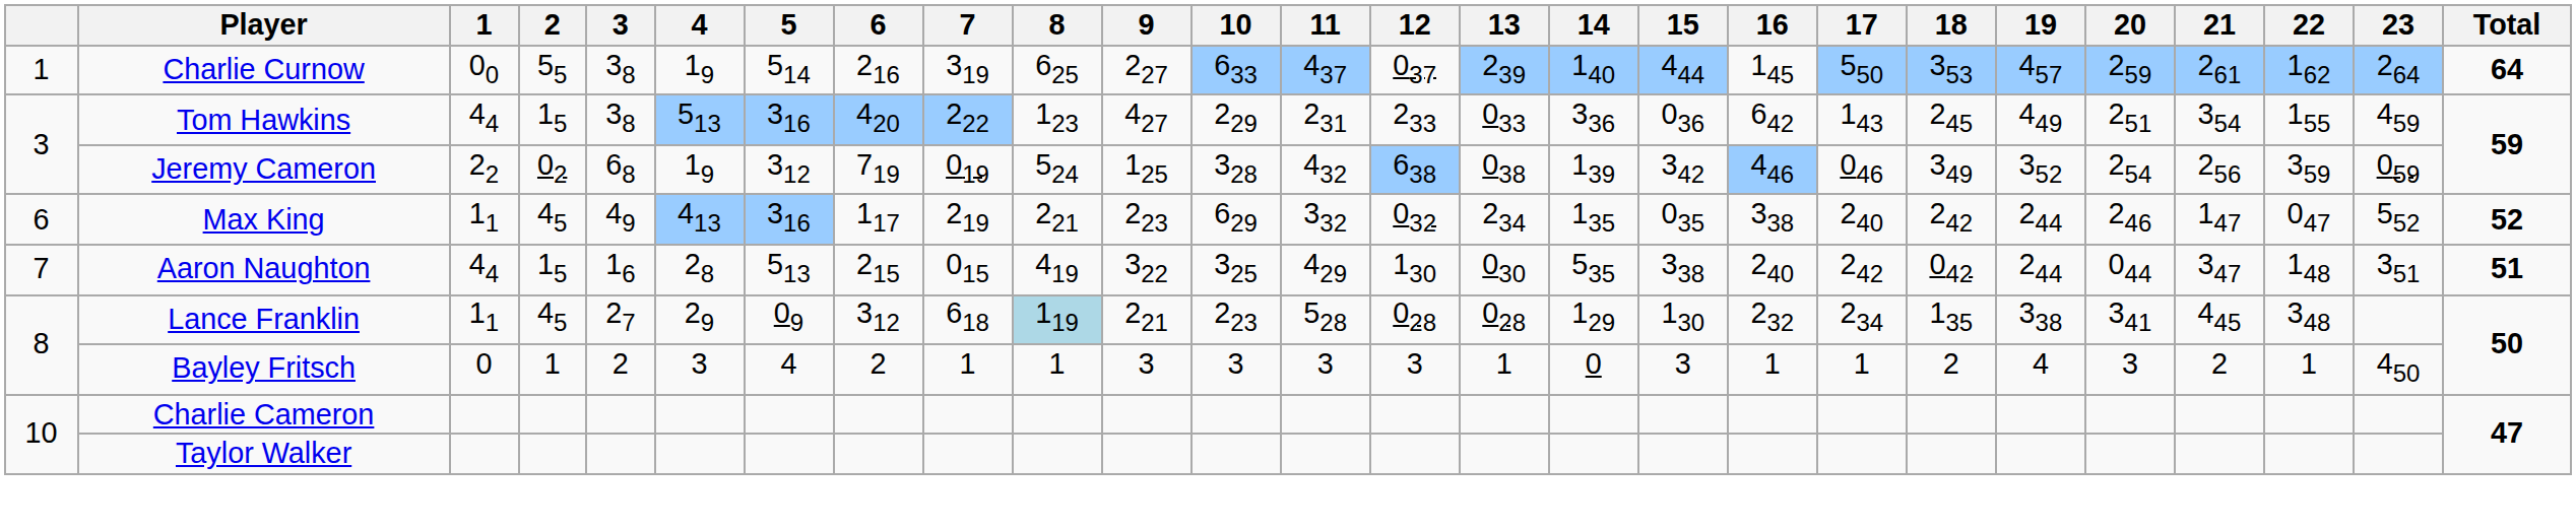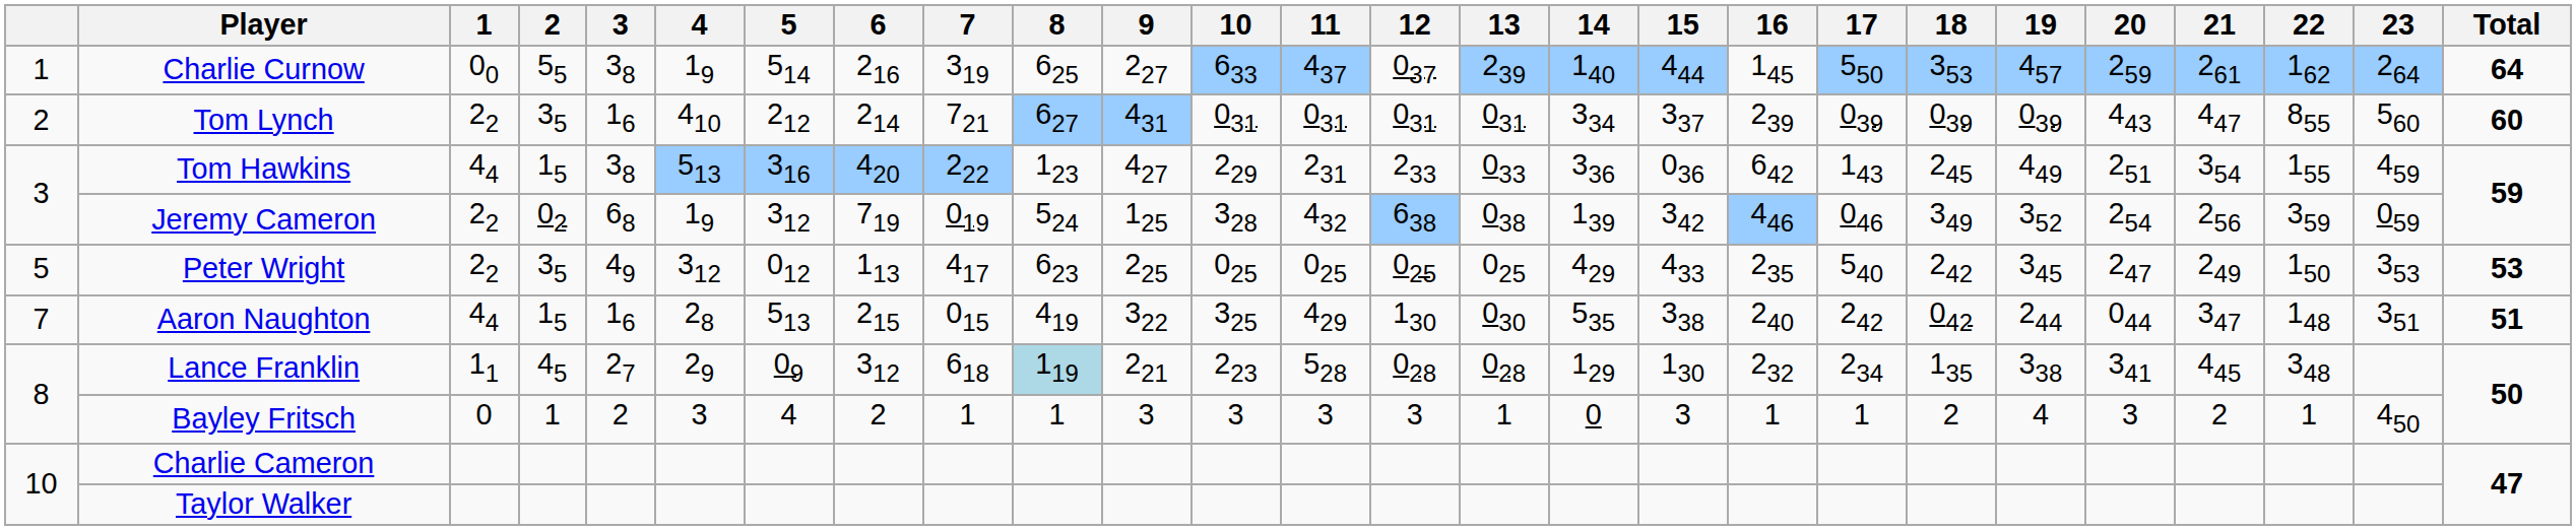+ row: 2 | Tom Lynch | 22 | 35 | 16 | 410 | 212 | 214 | 721 | 627 | 431 | 031 | 031 | 031 | 031 | 334 | 337 | 239 | 039 | 039 | 039 | 443 | 447 | 855 | 560 | 60
+ row: 5 | Peter Wright | 22 | 35 | 49 | 312 | 012 | 113 | 417 | 623 | 225 | 025 | 025 | 025 | 025 | 429 | 433 | 235 | 540 | 242 | 345 | 247 | 249 | 150 | 353 | 53
- row: 6 | Max King | 11 | 45 | 49 | 413 | 316 | 117 | 219 | 221 | 223 | 629 | 332 | 032 | 234 | 135 | 035 | 338 | 240 | 242 | 244 | 246 | 147 | 047 | 552 | 52
